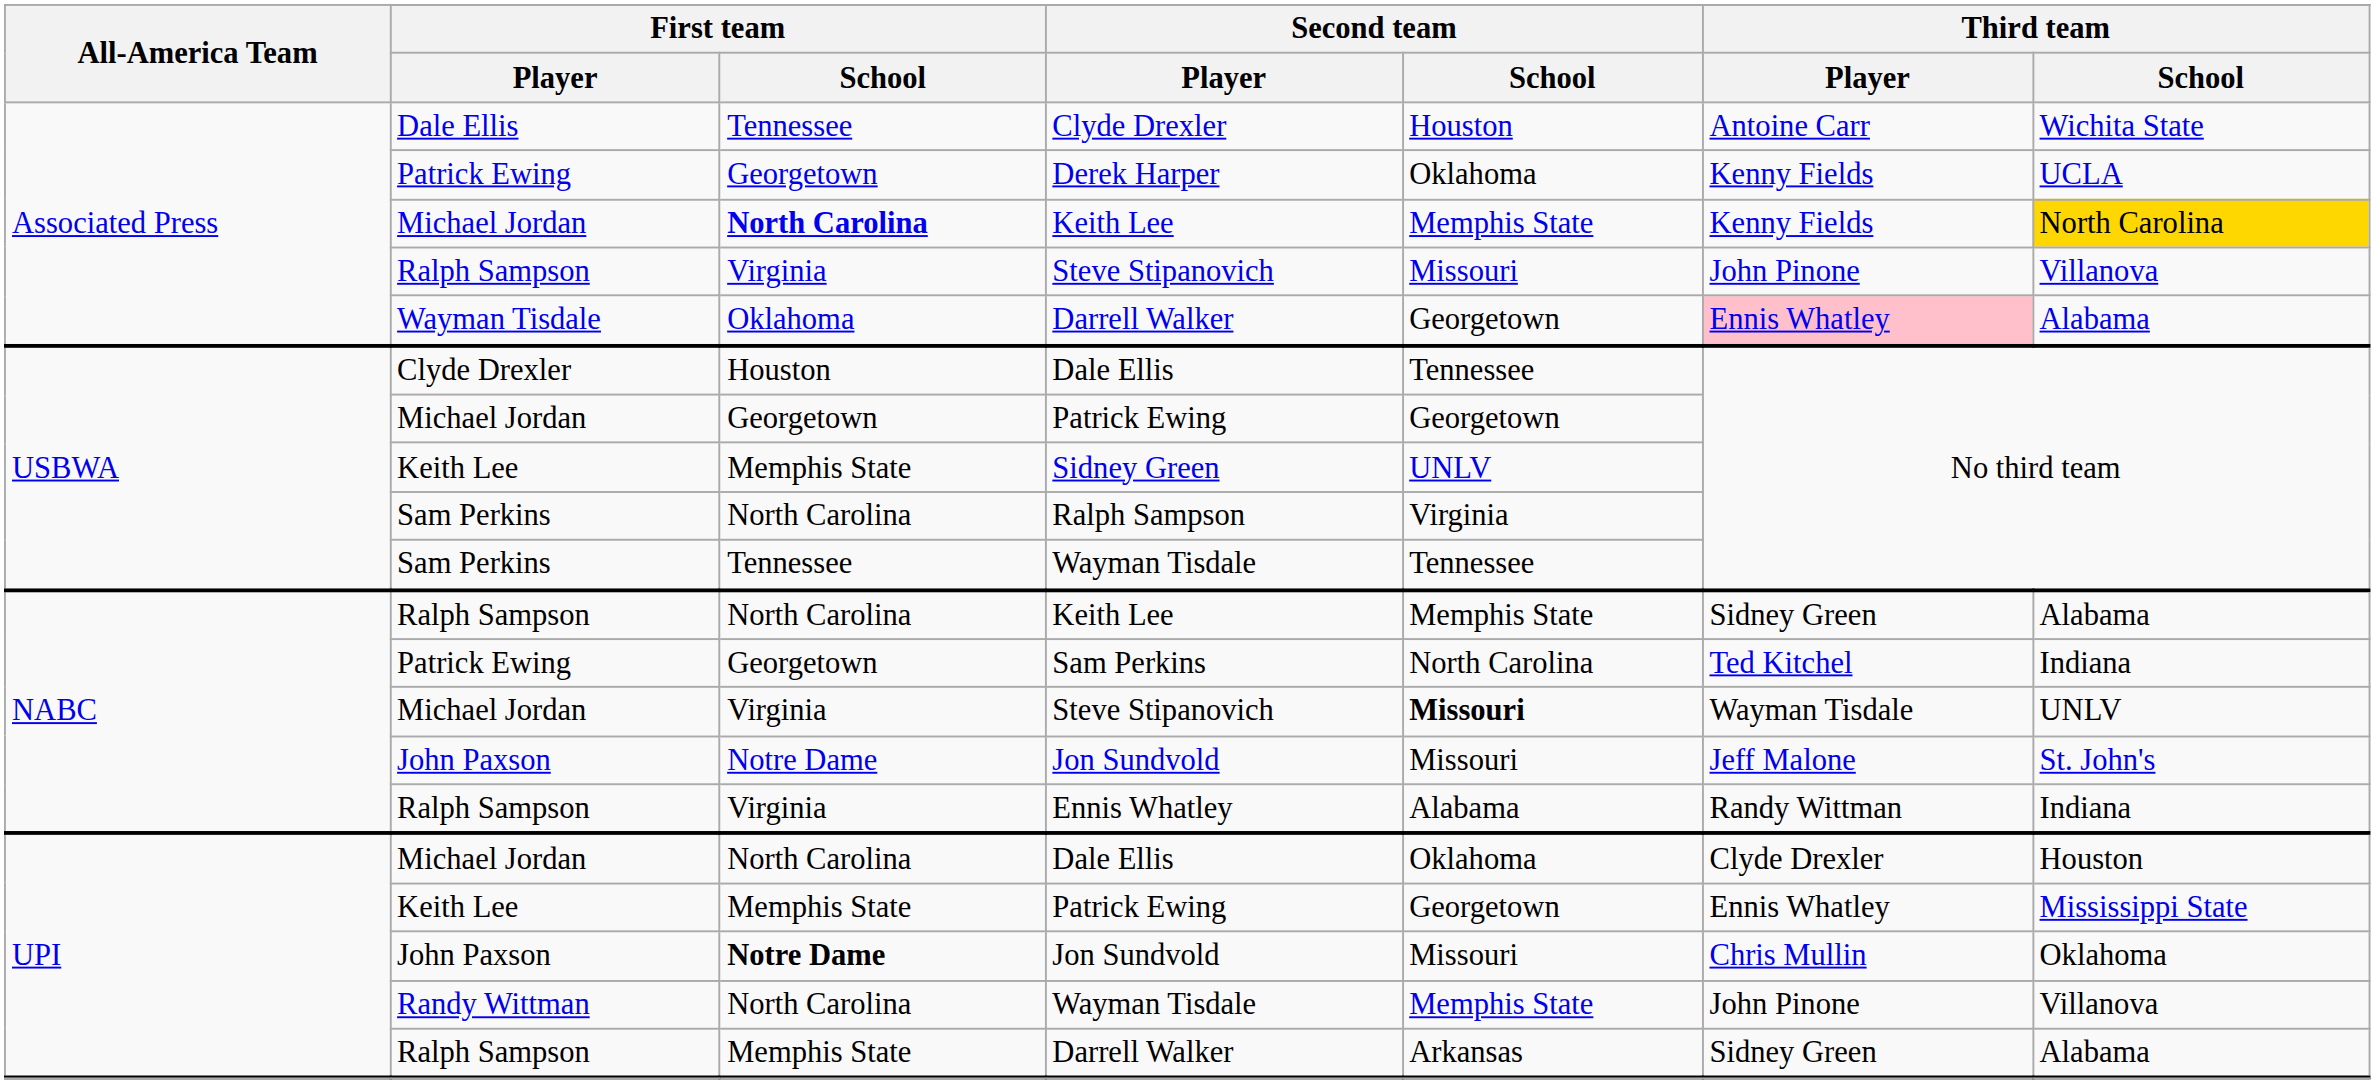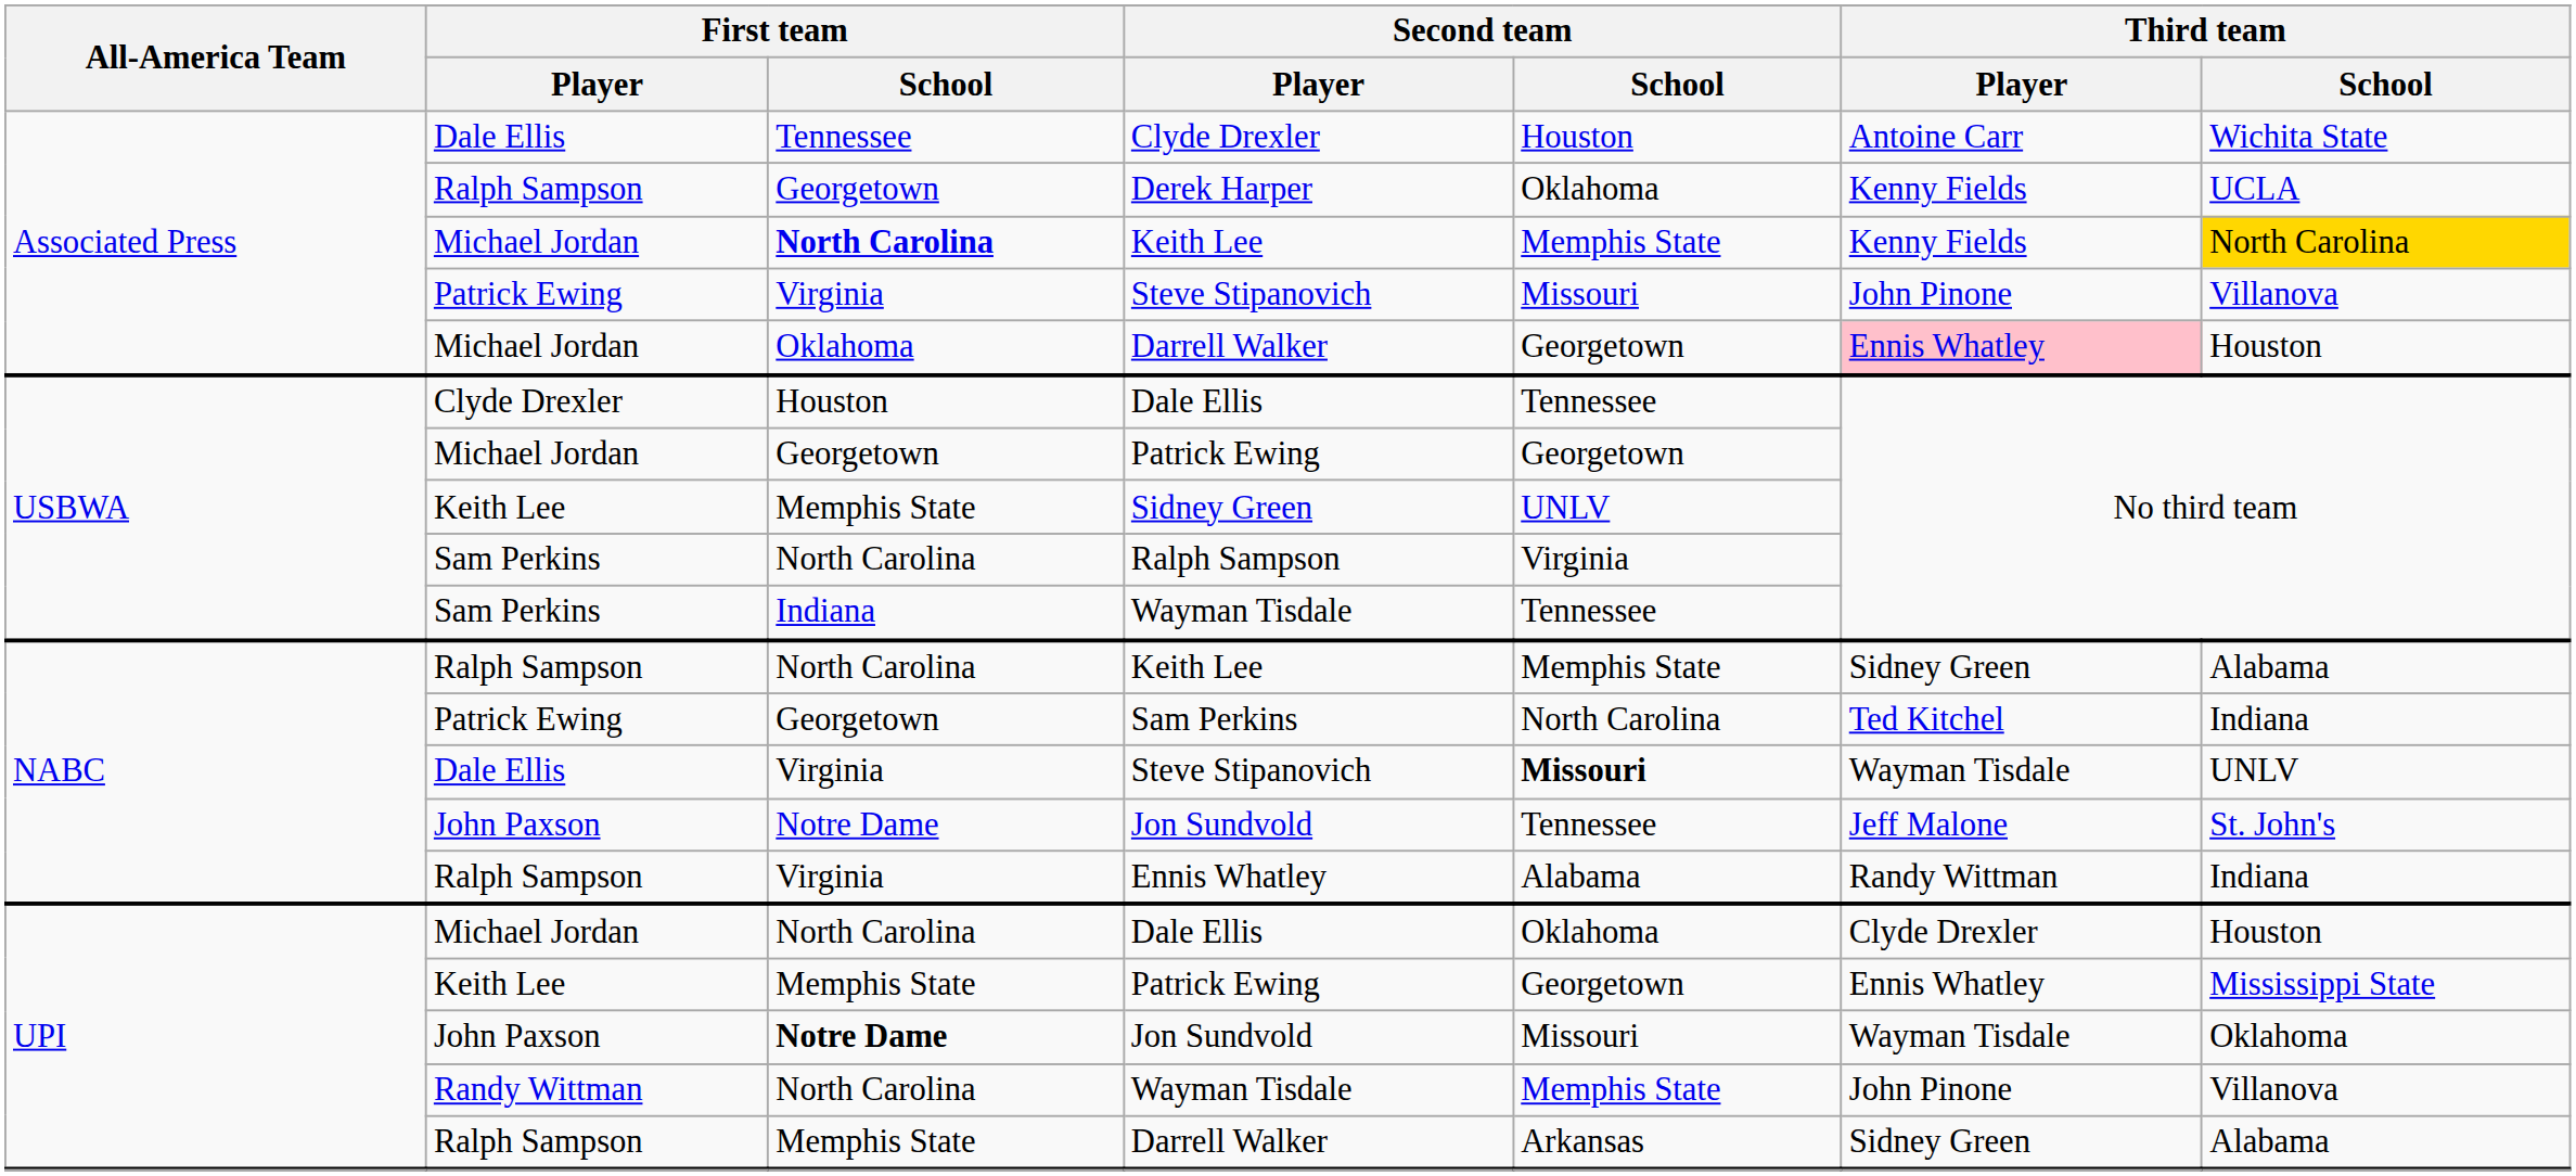Derek Harper | First team / Player: Patrick Ewing -> Ralph Sampson
Associated Press / Steve Stipanovich | First team / Player: Ralph Sampson -> Patrick Ewing
Associated Press / Darrell Walker | First team / Player: Wayman Tisdale -> Michael Jordan
Associated Press / Darrell Walker | Third team / School: Alabama -> Houston
USBWA / Wayman Tisdale | First team / School: Tennessee -> Indiana
NABC / Steve Stipanovich | First team / Player: Michael Jordan -> Dale Ellis
NABC / Jon Sundvold | Second team / School: Missouri -> Tennessee
UPI / Jon Sundvold | Third team / Player: Chris Mullin -> Wayman Tisdale
